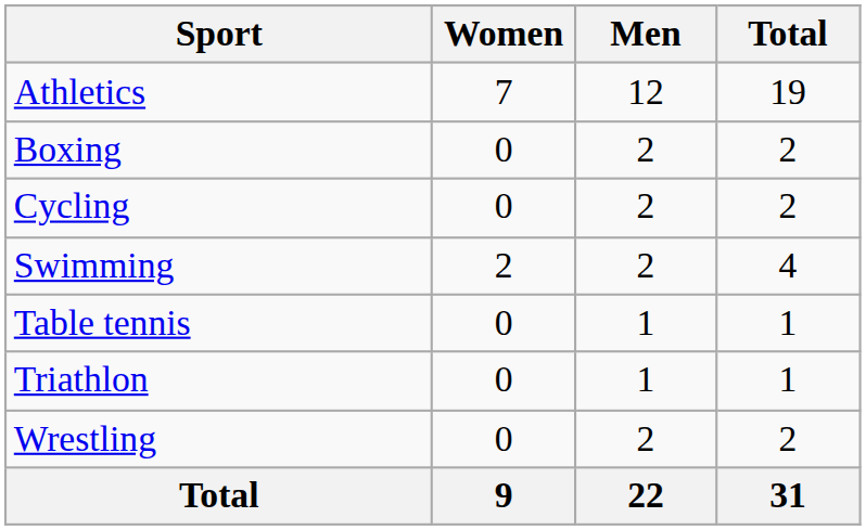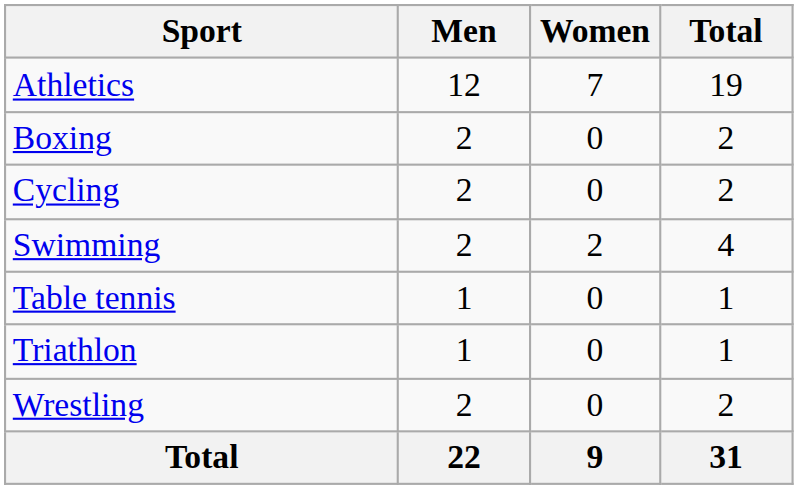columns swapped: Men <-> Women
